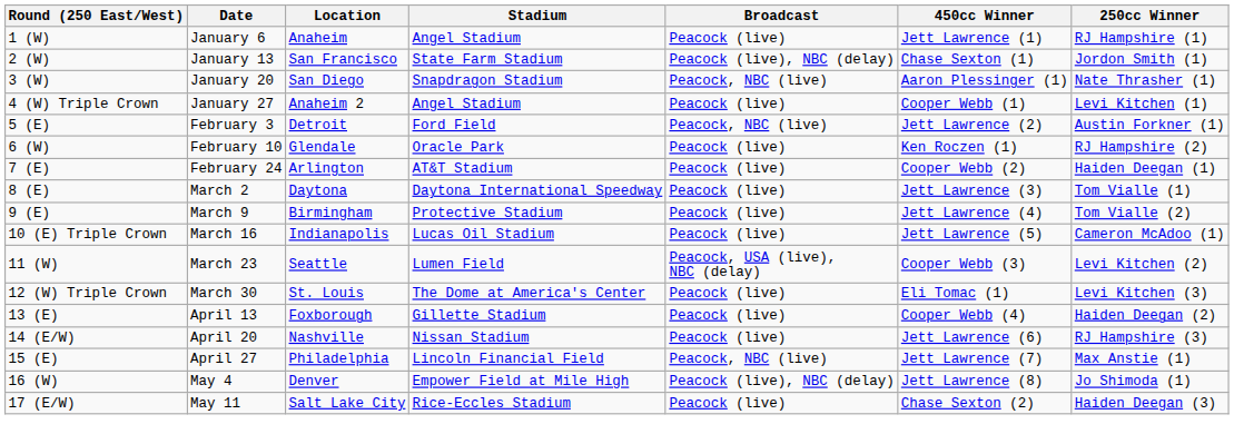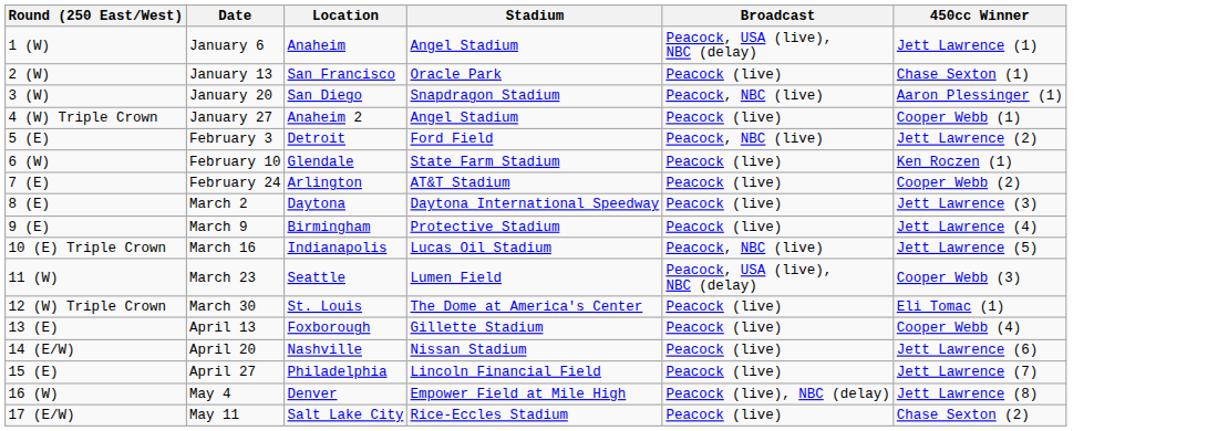- column: 250cc Winner | RJ Hampshire (1) | Jordon Smith (1) | Nate Thrasher (1) | Levi Kitchen (1) | Austin Forkner (1) | RJ Hampshire (2) | Haiden Deegan (1) | Tom Vialle (1) | Tom Vialle (2) | Cameron McAdoo (1) | Levi Kitchen (2) | Levi Kitchen (3) | Haiden Deegan (2) | RJ Hampshire (3) | Max Anstie (1) | Jo Shimoda (1) | Haiden Deegan (3)
January 6 | Broadcast: Peacock (live) -> Peacock, USA (live), NBC (delay)
January 13 | Stadium: State Farm Stadium -> Oracle Park
January 13 | Broadcast: Peacock (live), NBC (delay) -> Peacock (live)
February 10 | Stadium: Oracle Park -> State Farm Stadium
March 16 | Broadcast: Peacock (live) -> Peacock, NBC (live)
April 27 | Broadcast: Peacock, NBC (live) -> Peacock (live)
